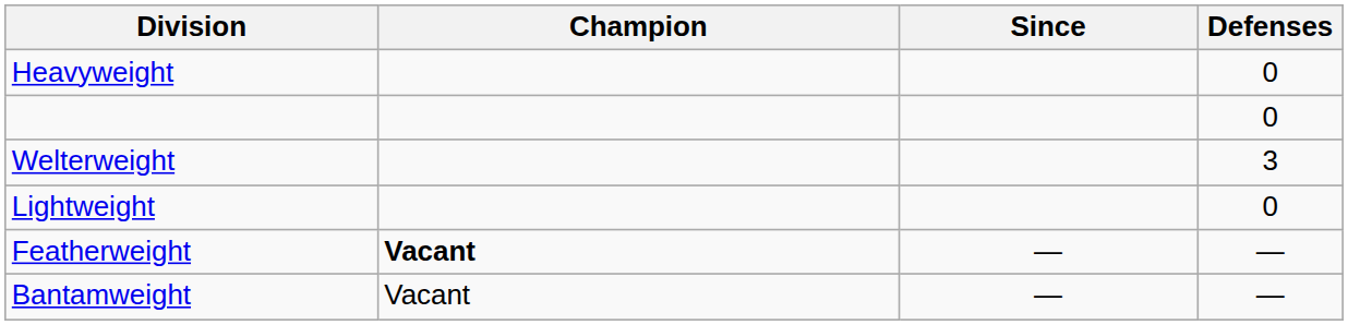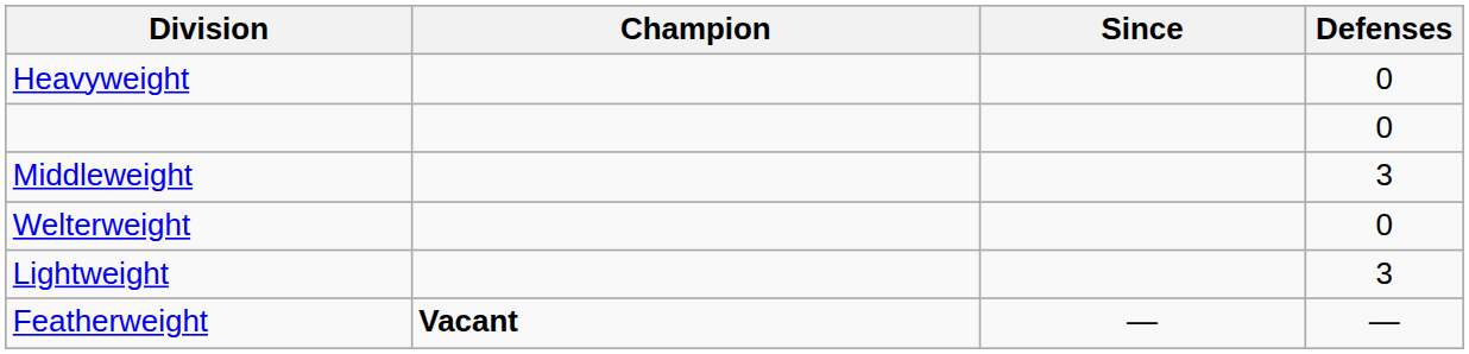+ row: Middleweight | 3
Welterweight | Defenses: 3 -> 0
Lightweight | Defenses: 0 -> 3
- row: Bantamweight | Vacant | — | —
